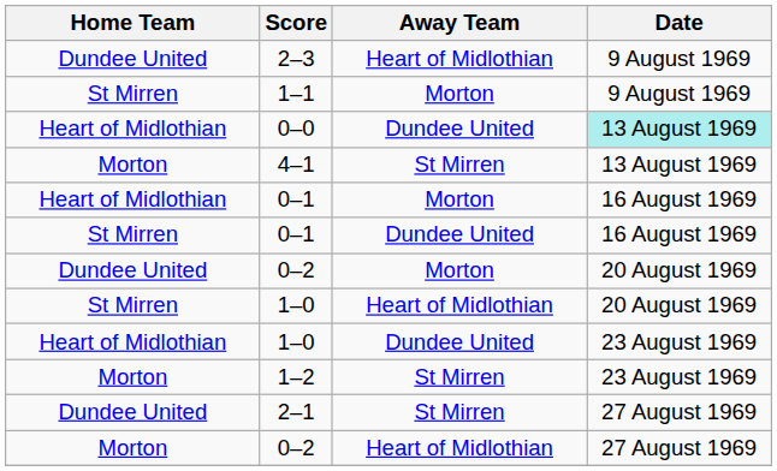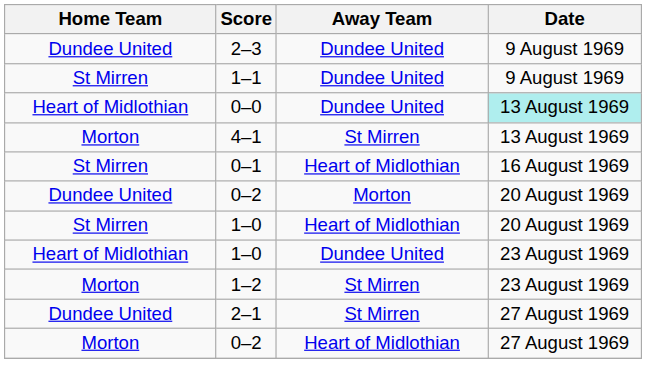2–3 | Away Team: Heart of Midlothian -> Dundee United
1–1 | Away Team: Morton -> Dundee United
- row: Heart of Midlothian | 0–1 | Morton | 16 August 1969
St Mirren / 0–1 | Away Team: Dundee United -> Heart of Midlothian
